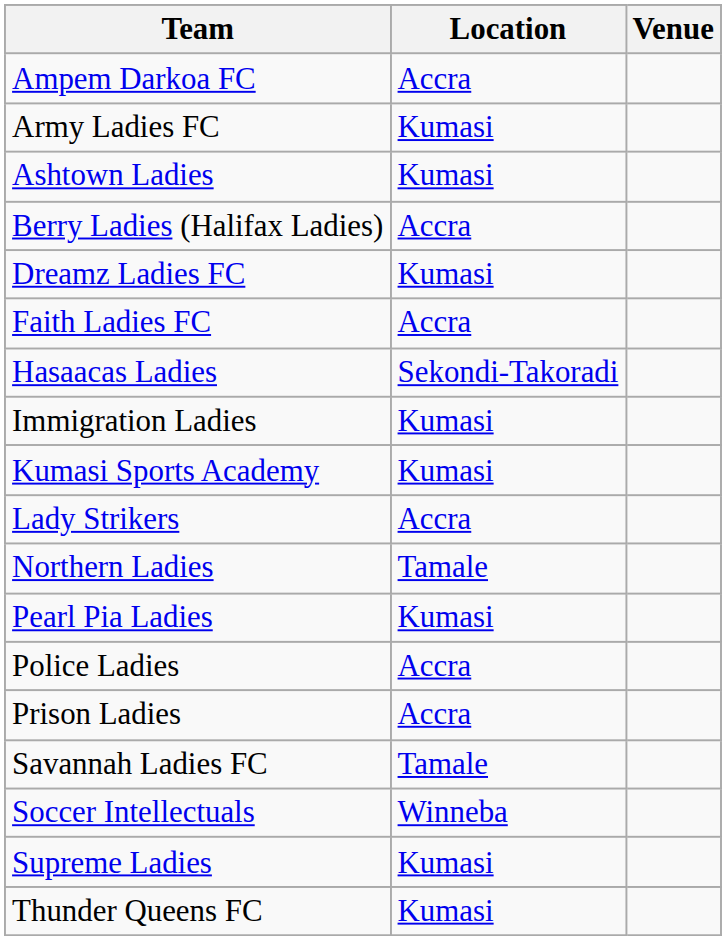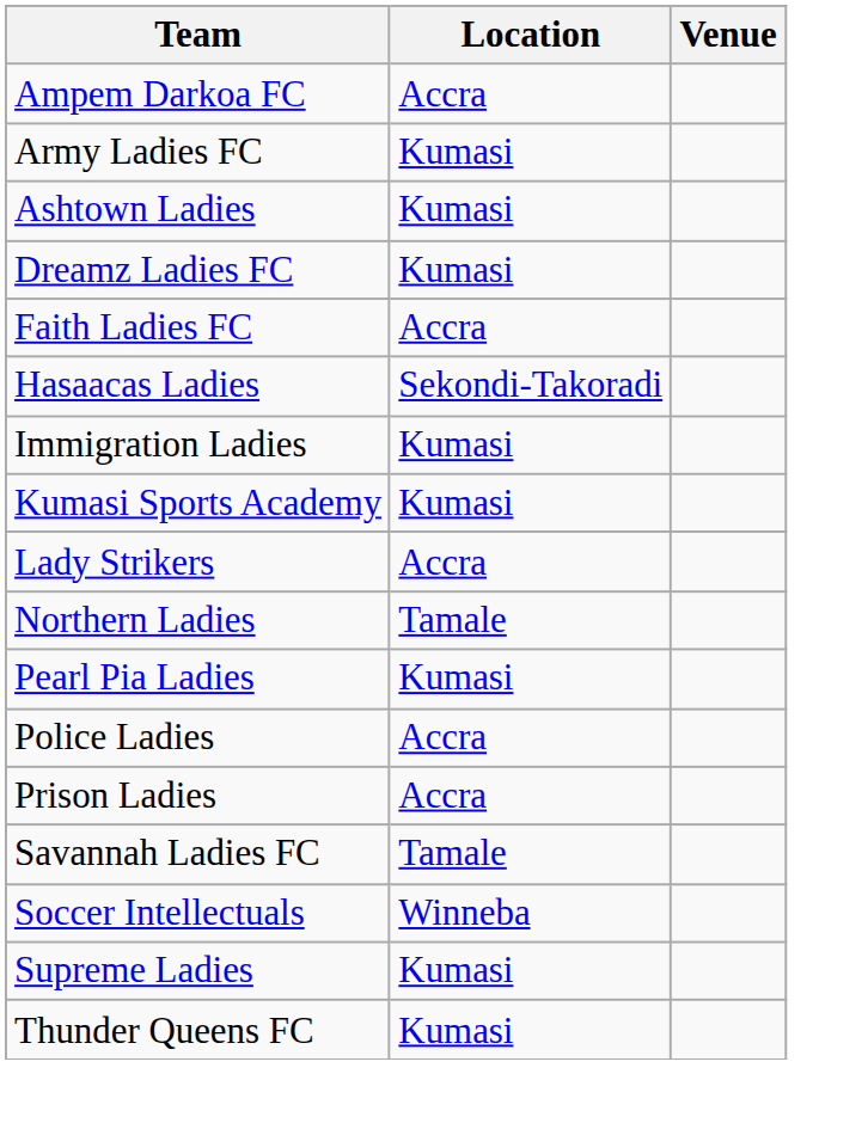- row: Berry Ladies (Halifax Ladies) | Accra
